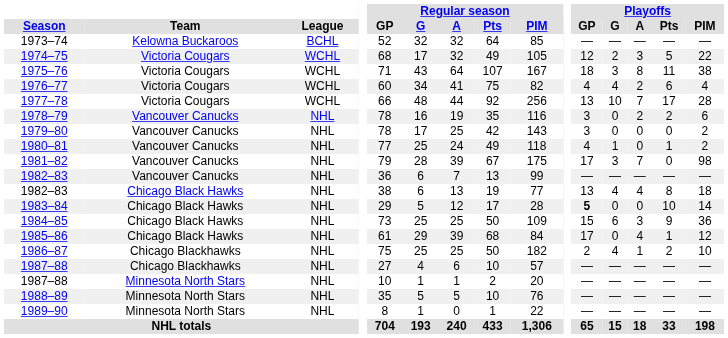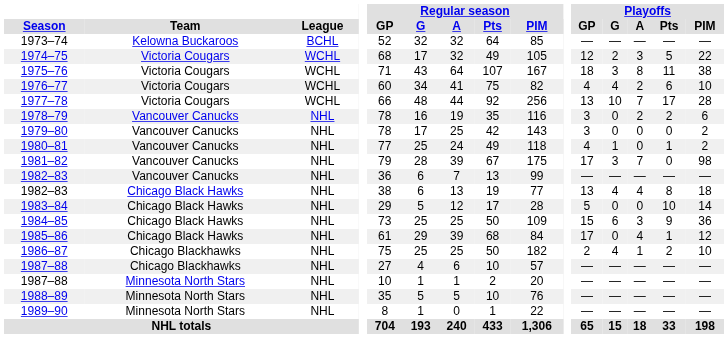1976–77 | Playoffs / PIM: 4 -> 10
1983–84 | Playoffs / GP: bold -> normal
